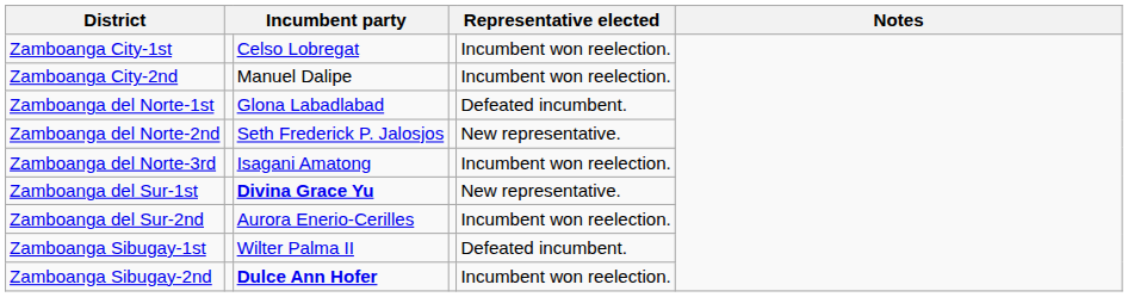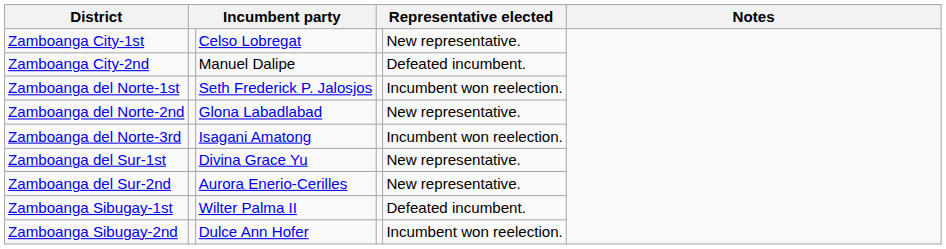Zamboanga City-1st | column 5: Incumbent won reelection. -> New representative.
Zamboanga City-2nd | column 5: Incumbent won reelection. -> Defeated incumbent.
Zamboanga del Norte-1st | column 3: Glona Labadlabad -> Seth Frederick P. Jalosjos
Zamboanga del Norte-1st | column 5: Defeated incumbent. -> Incumbent won reelection.
Zamboanga del Norte-2nd | column 3: Seth Frederick P. Jalosjos -> Glona Labadlabad
Zamboanga del Sur-1st | column 3: bold -> normal
Zamboanga del Sur-2nd | column 5: Incumbent won reelection. -> New representative.
Zamboanga Sibugay-2nd | column 3: bold -> normal
